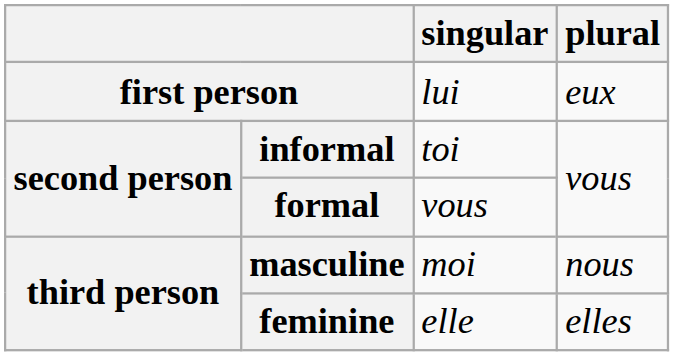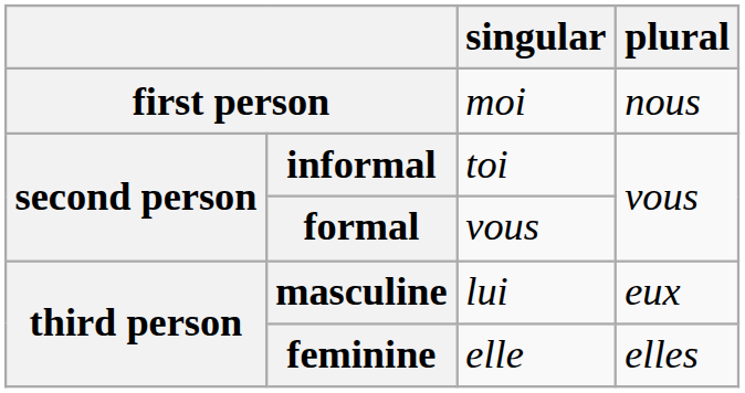first person | singular: lui -> moi
first person | plural: eux -> nous
masculine | singular: moi -> lui
masculine | plural: nous -> eux
